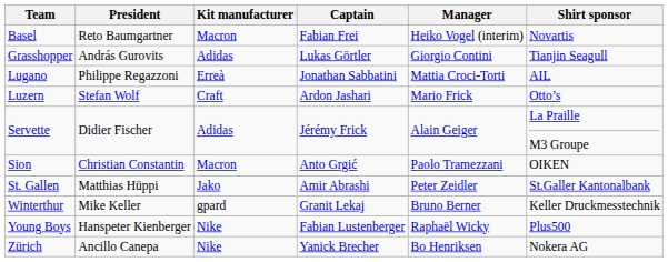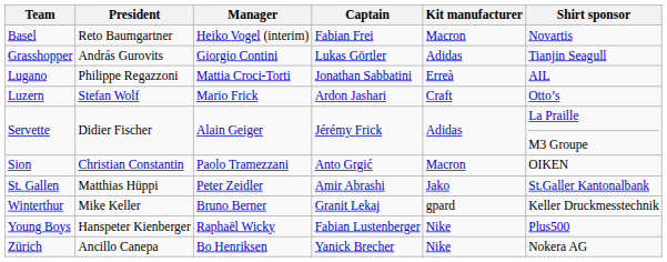columns swapped: Manager <-> Kit manufacturer
